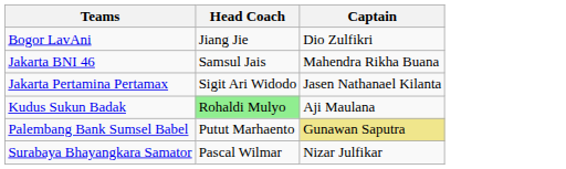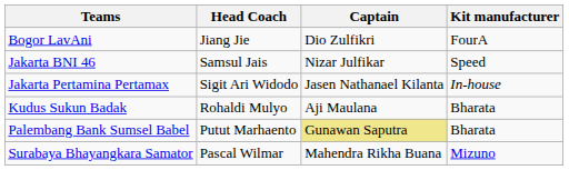+ column: Kit manufacturer | FourA | Speed | In-house | Bharata | Bharata | Mizuno
Jakarta BNI 46 | Captain: Mahendra Rikha Buana -> Nizar Julfikar
Kudus Sukun Badak | Head Coach: lightgreen background -> no background
Surabaya Bhayangkara Samator | Captain: Nizar Julfikar -> Mahendra Rikha Buana
